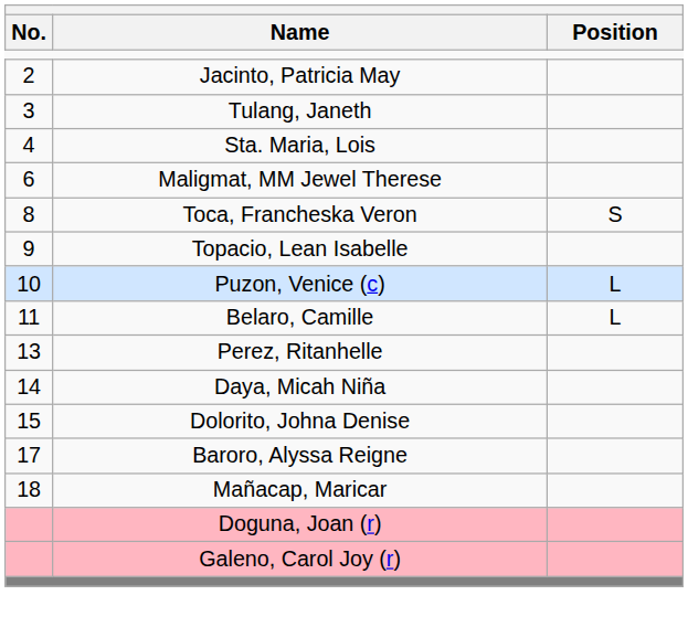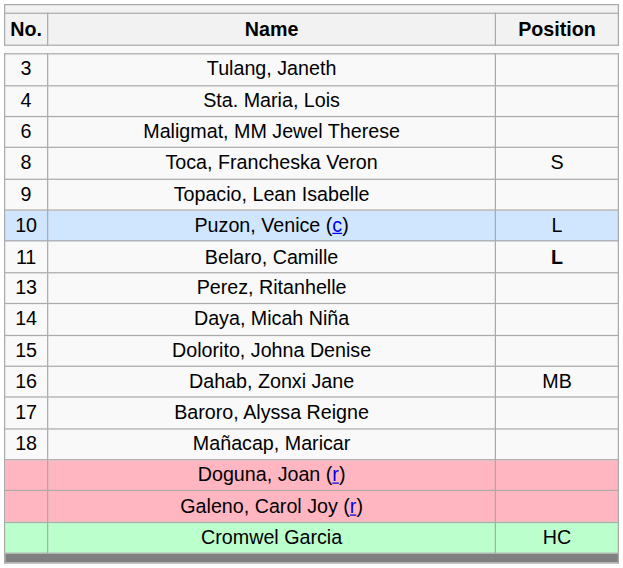- row: 2 | Jacinto, Patricia May
Belaro, Camille | Position: normal -> bold
+ row: 16 | Dahab, Zonxi Jane | MB
+ row: Cromwel Garcia | HC
